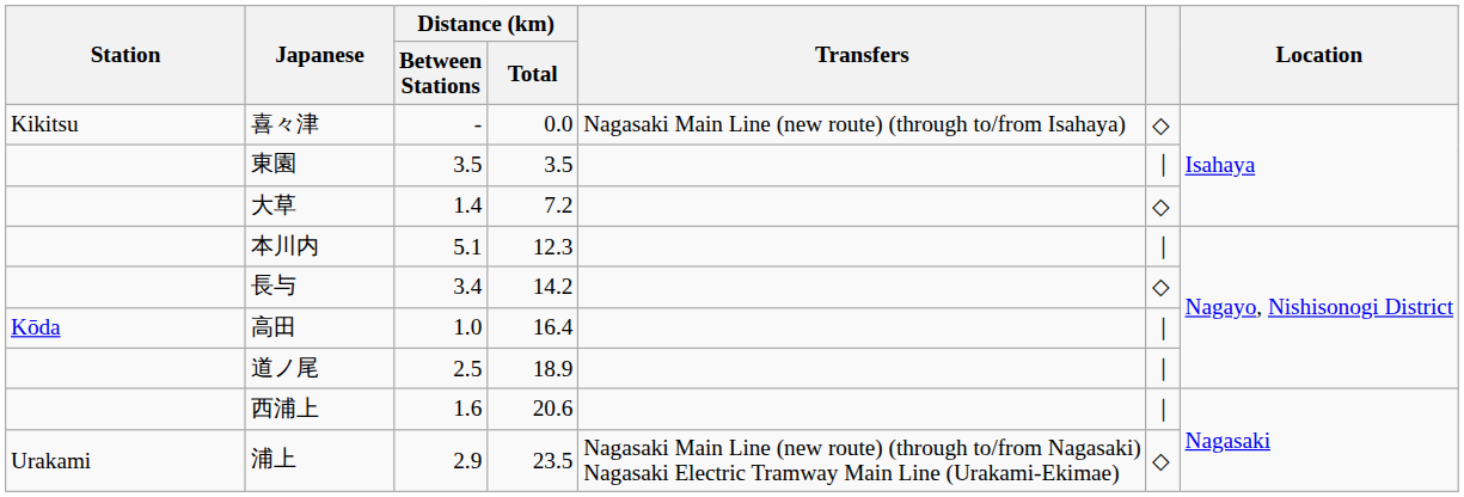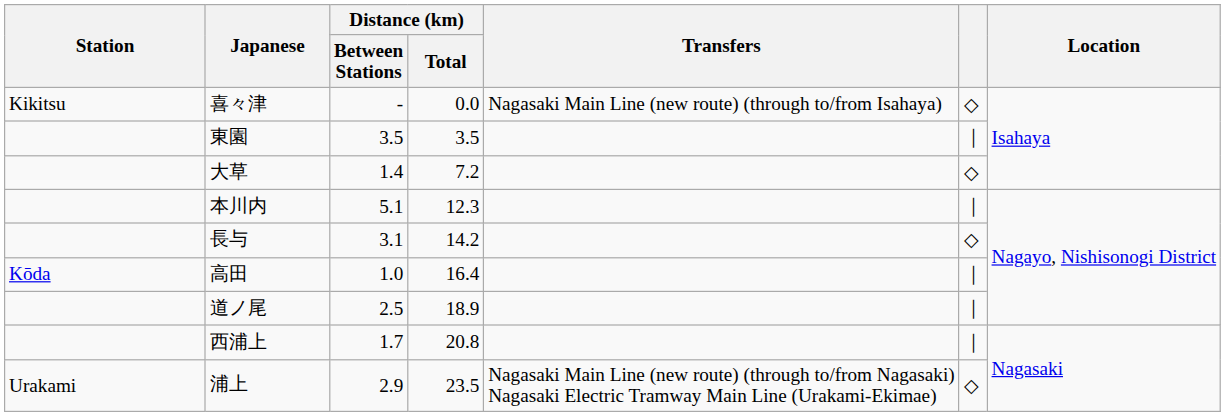長与 | Distance (km) / Between Stations: 3.4 -> 3.1
西浦上 | Distance (km) / Between Stations: 1.6 -> 1.7
西浦上 | Distance (km) / Total: 20.6 -> 20.8
